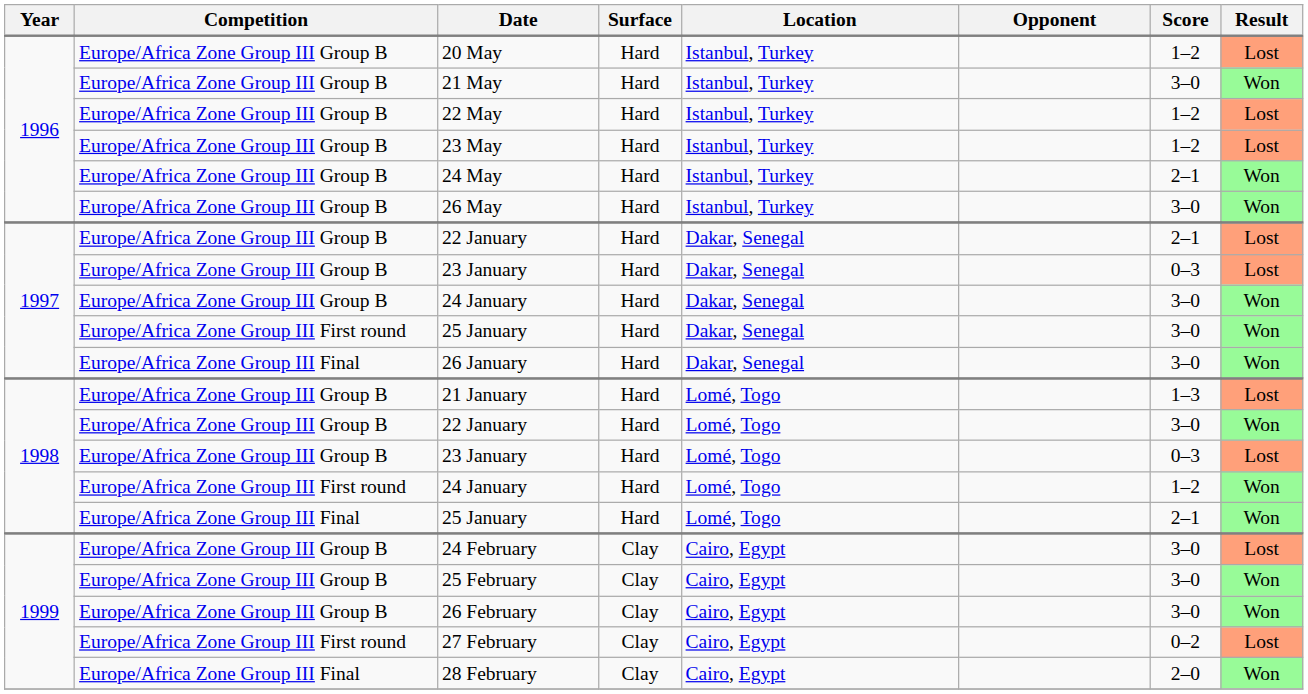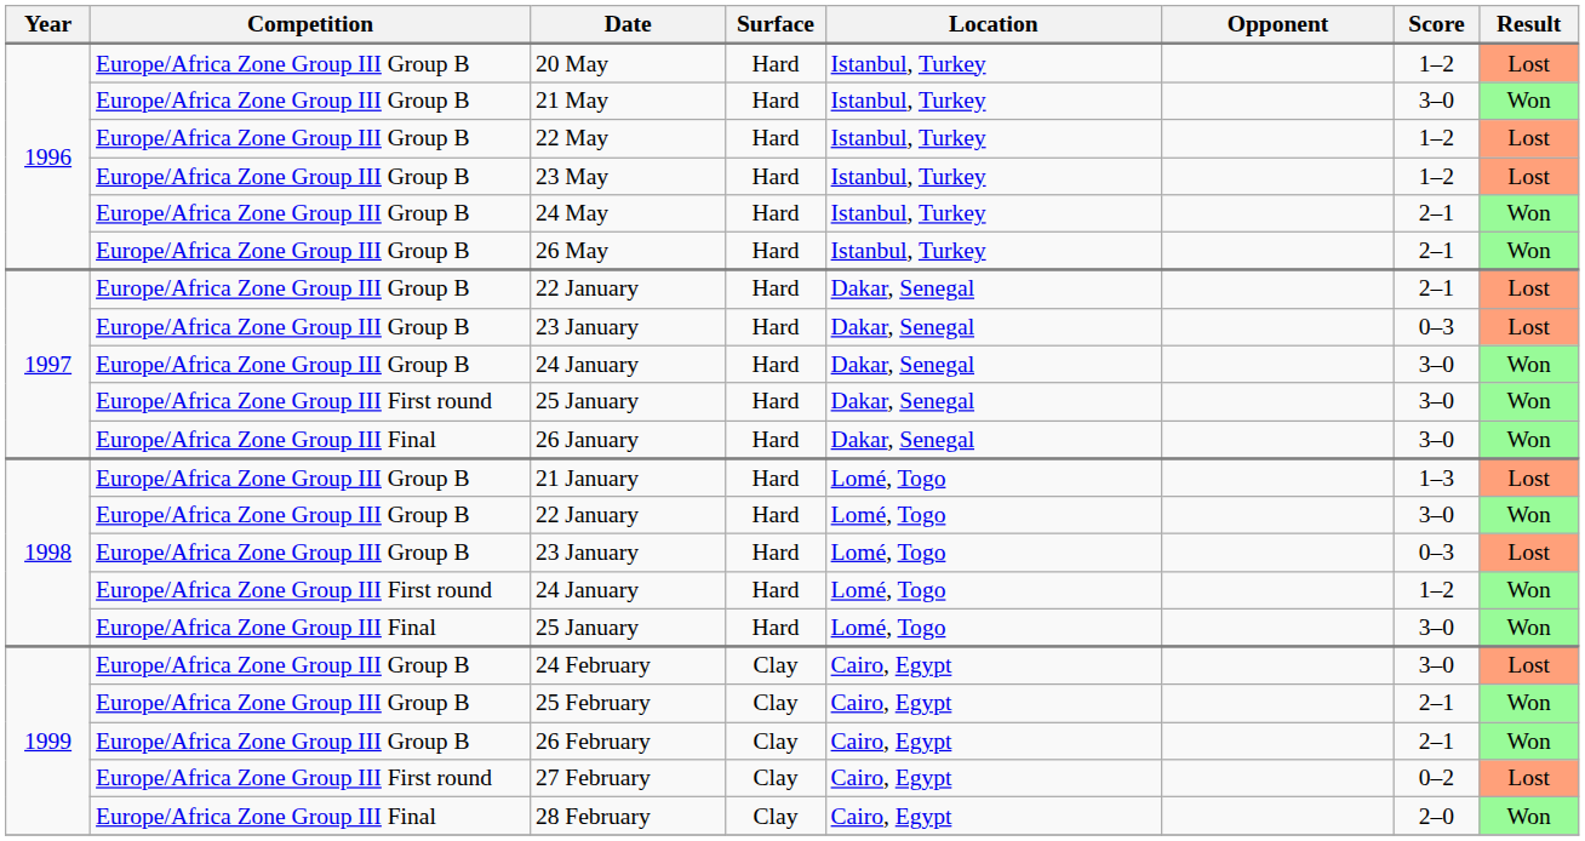26 May | Score: 3–0 -> 2–1
1998 / 25 January | Score: 2–1 -> 3–0
25 February | Score: 3–0 -> 2–1
26 February | Score: 3–0 -> 2–1
